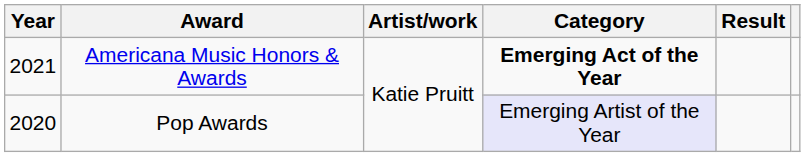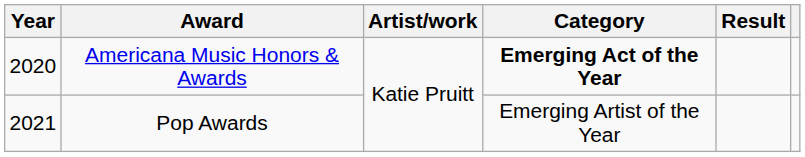Americana Music Honors & Awards | Year: 2021 -> 2020
Pop Awards | Year: 2020 -> 2021
Pop Awards | Category: lavender background -> no background
